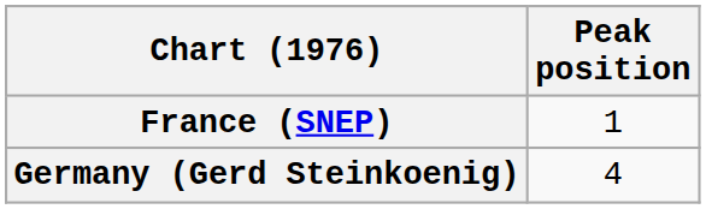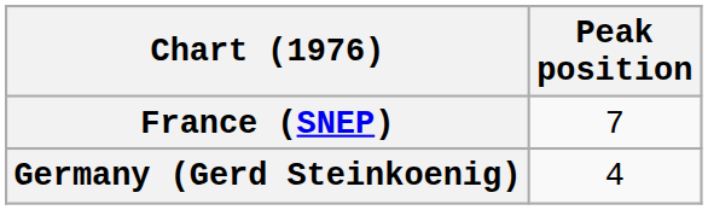France (SNEP) | Peak position: 1 -> 7
